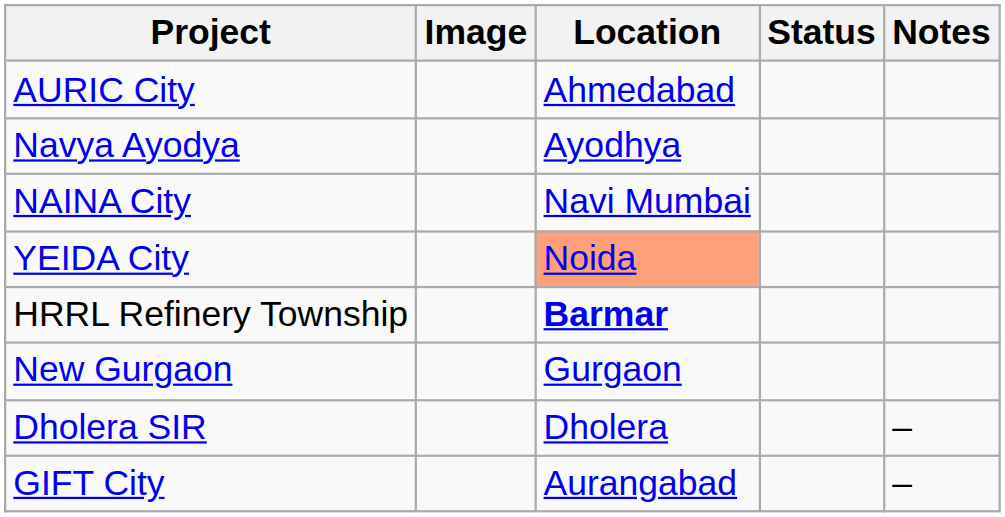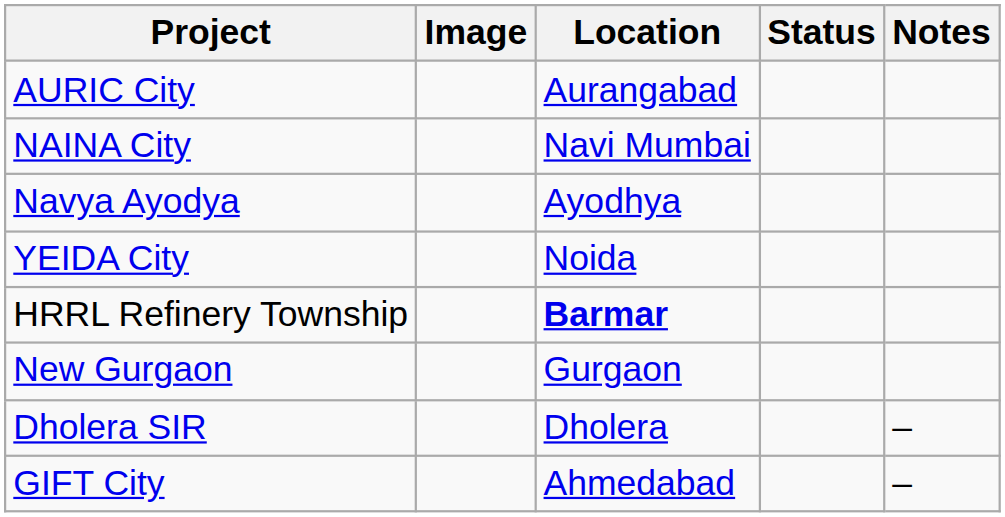AURIC City | Location: Ahmedabad -> Aurangabad
rows swapped: Navya Ayodya <-> NAINA City
YEIDA City | Location: lightsalmon background -> no background
GIFT City | Location: Aurangabad -> Ahmedabad
